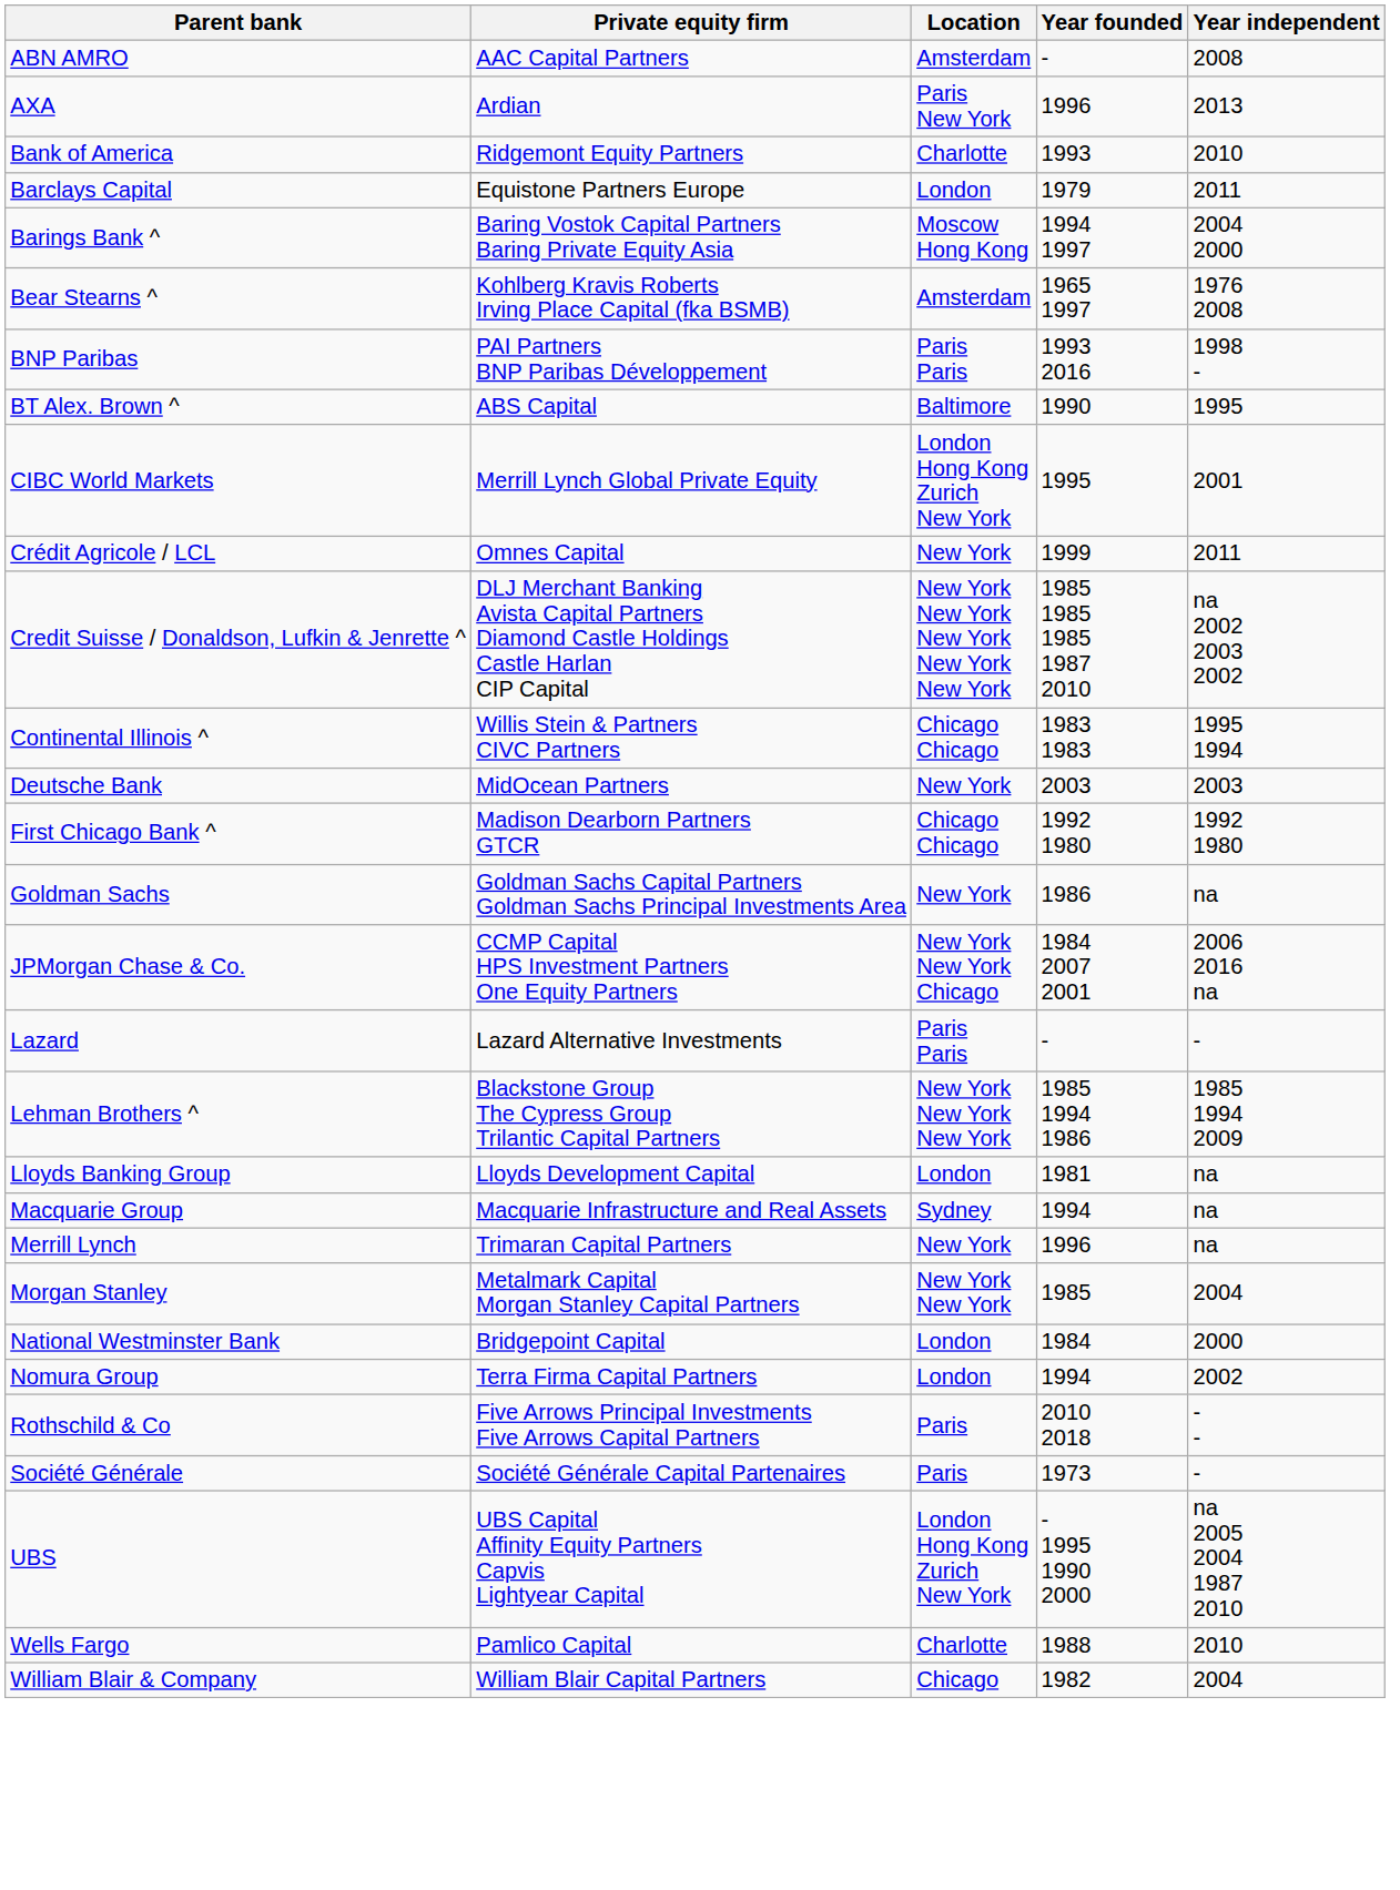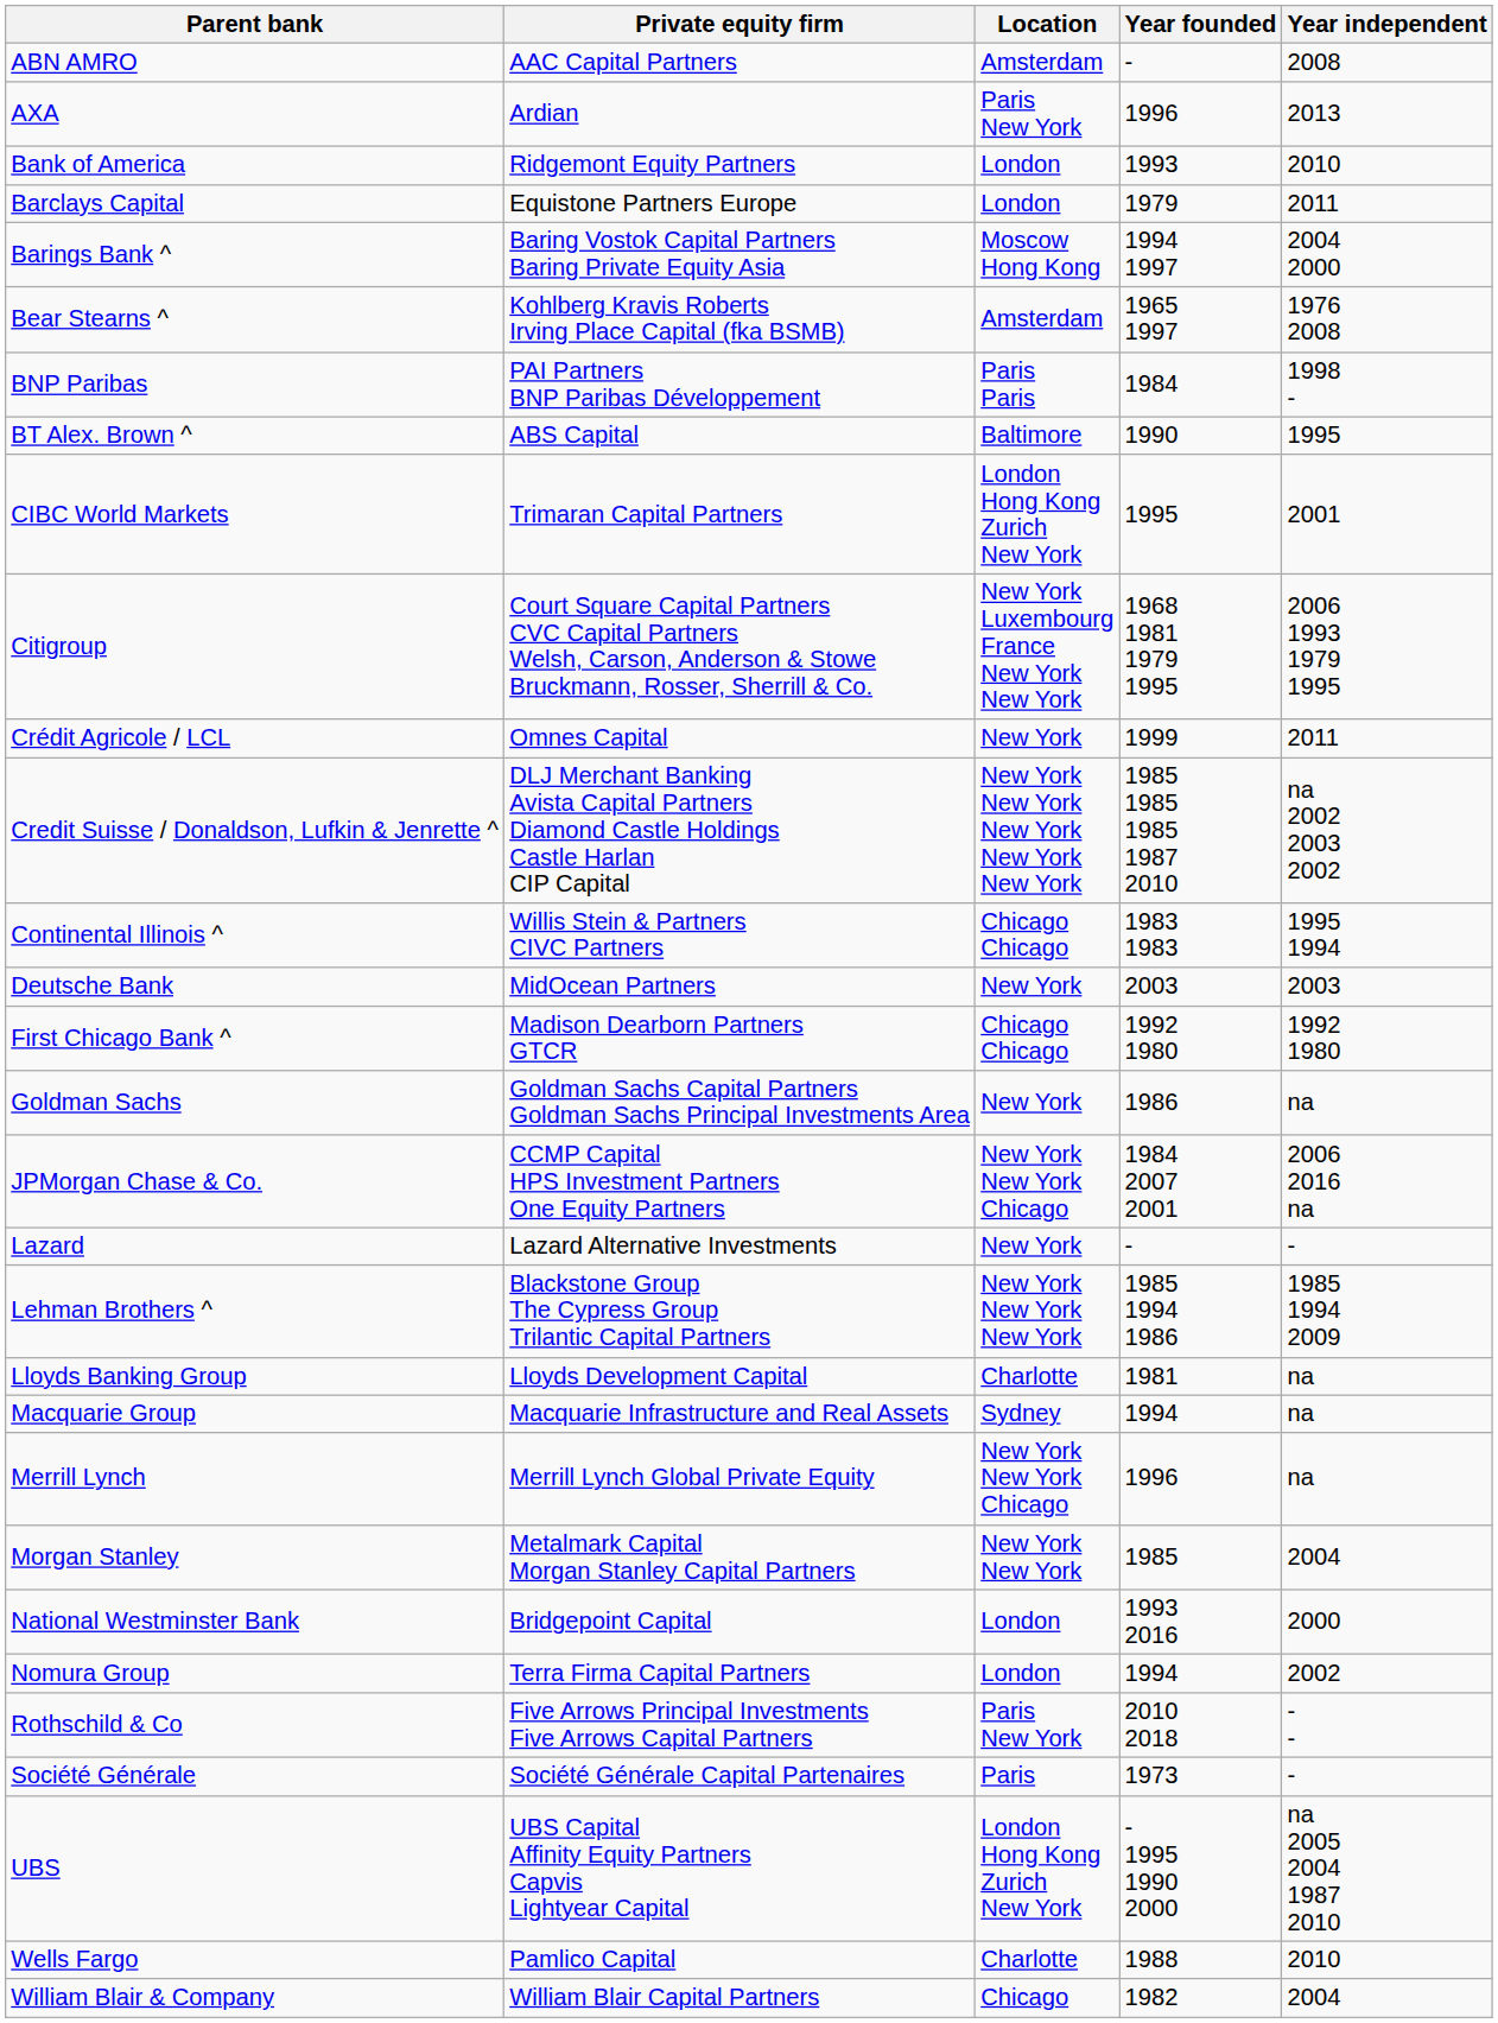Bank of America | Location: Charlotte -> London
BNP Paribas | Year founded: 1993 2016 -> 1984
CIBC World Markets | Private equity firm: Merrill Lynch Global Private Equity -> Trimaran Capital Partners
+ row: Citigroup | Court Square Capital Partners CVC Capital Partners Welsh, Carson, Anderson & Stowe Bruckmann, Rosser, Sherrill & Co. | New York Luxembourg France New York New York | 1968 1981 1979 1995 | 2006 1993 1979 1995
Lazard | Location: Paris Paris -> New York
Lloyds Banking Group | Location: London -> Charlotte
Merrill Lynch | Private equity firm: Trimaran Capital Partners -> Merrill Lynch Global Private Equity
Merrill Lynch | Location: New York -> New York New York Chicago
National Westminster Bank | Year founded: 1984 -> 1993 2016
Rothschild & Co | Location: Paris -> Paris New York
